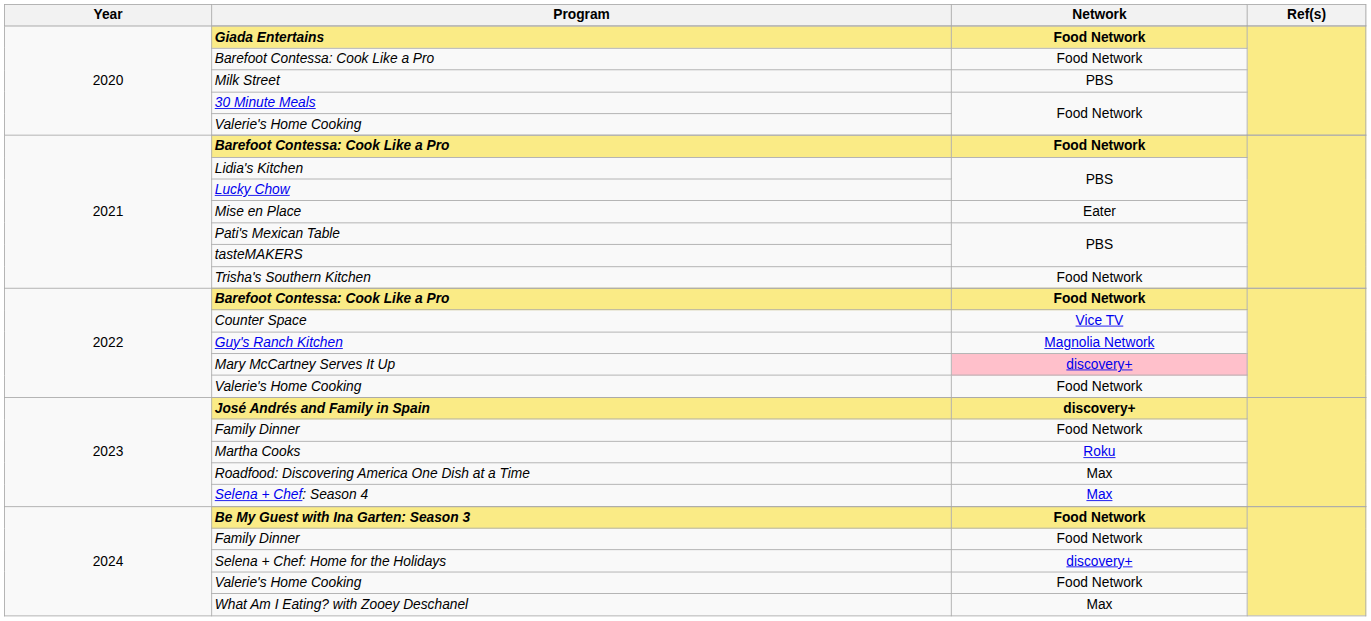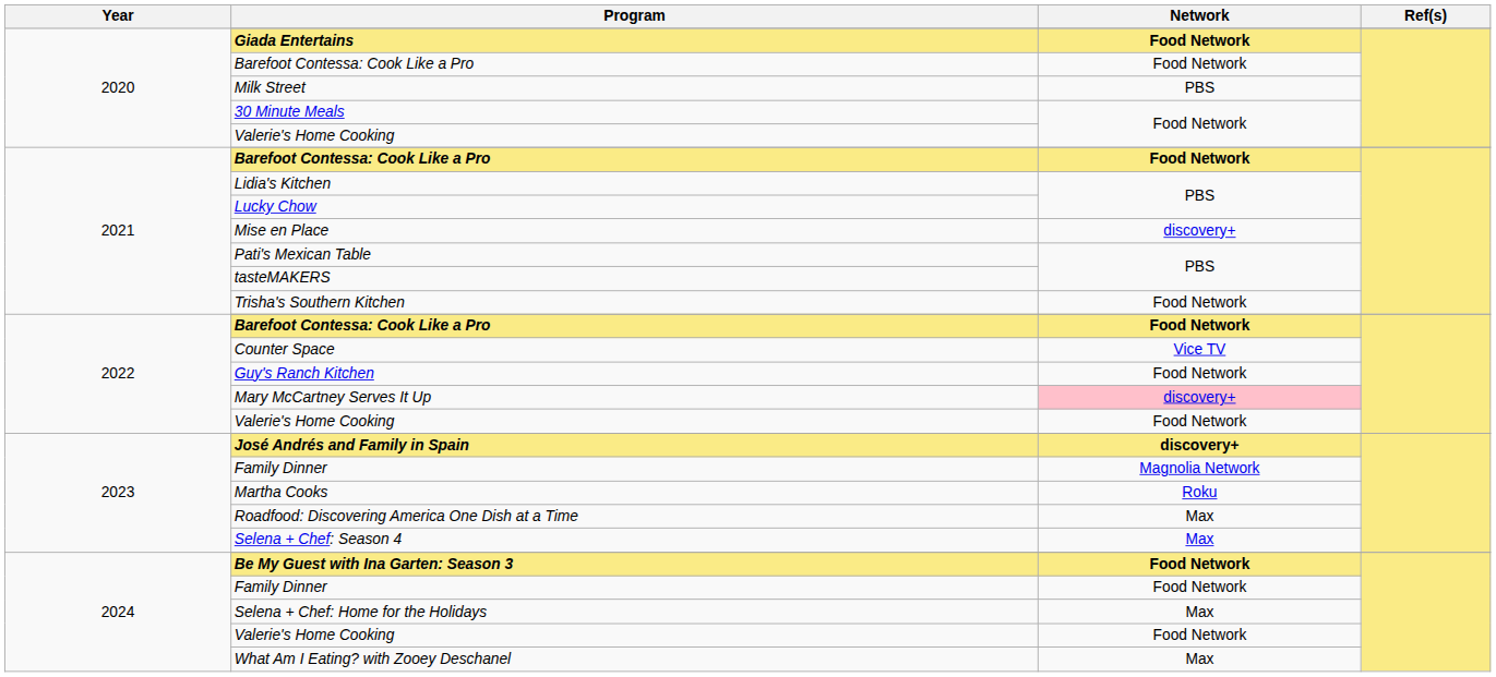Mise en Place | Network: Eater -> discovery+
Guy's Ranch Kitchen | Network: Magnolia Network -> Food Network
2023 / Family Dinner | Network: Food Network -> Magnolia Network
Selena + Chef: Home for the Holidays | Network: discovery+ -> Max
